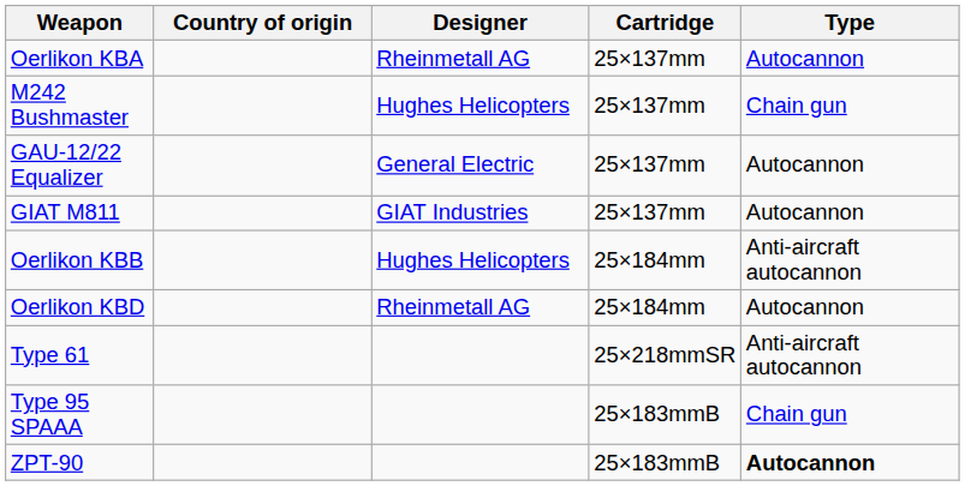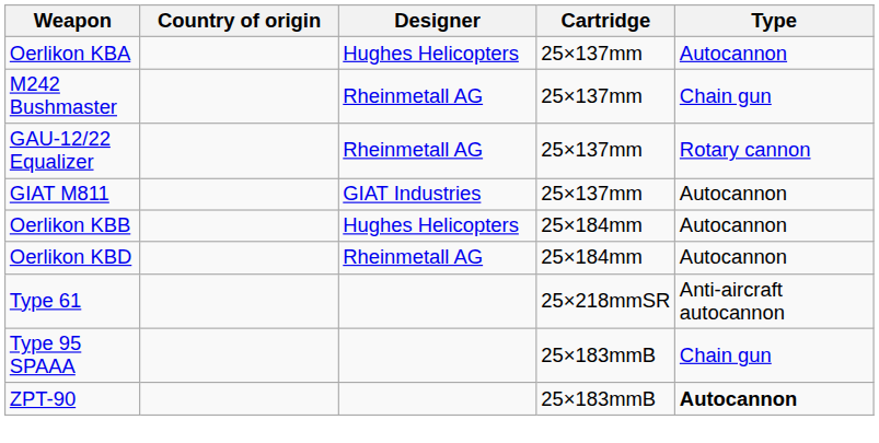Oerlikon KBA | Designer: Rheinmetall AG -> Hughes Helicopters
M242 Bushmaster | Designer: Hughes Helicopters -> Rheinmetall AG
GAU-12/22 Equalizer | Designer: General Electric -> Rheinmetall AG
GAU-12/22 Equalizer | Type: Autocannon -> Rotary cannon
Oerlikon KBB | Type: Anti-aircraft autocannon -> Autocannon
